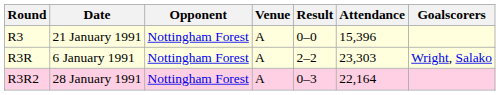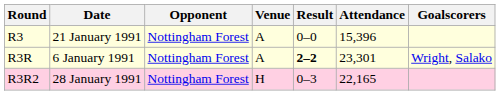R3R | Result: normal -> bold
R3R | Attendance: 23,303 -> 23,301
R3R2 | Venue: A -> H
R3R2 | Attendance: 22,164 -> 22,165
